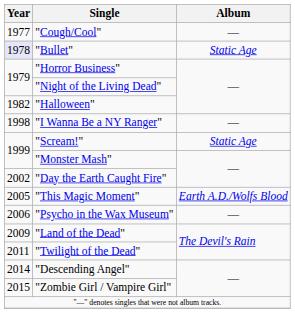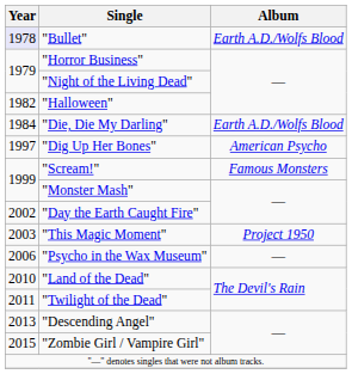- row: 1977 | "Cough/Cool" | —
"Bullet" | Album: Static Age -> Earth A.D./Wolfs Blood
+ row: 1984 | "Die, Die My Darling" | Earth A.D./Wolfs Blood
+ row: 1997 | "Dig Up Her Bones" | American Psycho
- row: 1998 | "I Wanna Be a NY Ranger" | —
"Scream!" | Album: Static Age -> Famous Monsters
"This Magic Moment" | Year: 2005 -> 2003
"This Magic Moment" | Album: Earth A.D./Wolfs Blood -> Project 1950
"Land of the Dead" | Year: 2009 -> 2010
"Descending Angel" | Year: 2014 -> 2013
